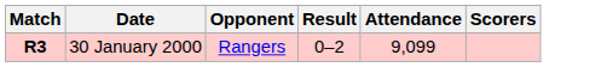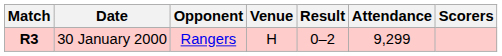+ column: Venue | H
30 January 2000 | Attendance: 9,099 -> 9,299
